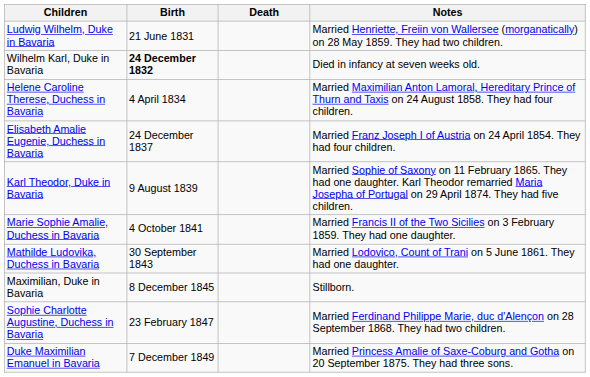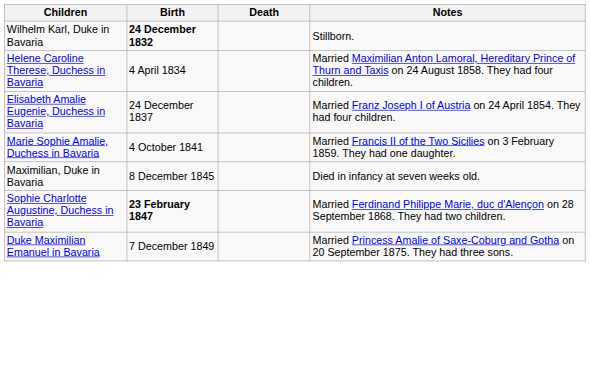- row: Ludwig Wilhelm, Duke in Bavaria | 21 June 1831 | Married Henriette, Freiin von Wallersee (morganatically) on 28 May 1859. They had two children.
Wilhelm Karl, Duke in Bavaria | Notes: Died in infancy at seven weeks old. -> Stillborn.
- row: Karl Theodor, Duke in Bavaria | 9 August 1839 | Married Sophie of Saxony on 11 February 1865. They had one daughter. Karl Theodor remarried Maria Josepha of Portugal on 29 April 1874. They had five children.
- row: Mathilde Ludovika, Duchess in Bavaria | 30 September 1843 | Married Lodovico, Count of Trani on 5 June 1861. They had one daughter.
Maximilian, Duke in Bavaria | Notes: Stillborn. -> Died in infancy at seven weeks old.
Sophie Charlotte Augustine, Duchess in Bavaria | Birth: normal -> bold
